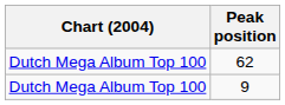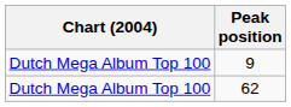rows swapped: 9 <-> 62
